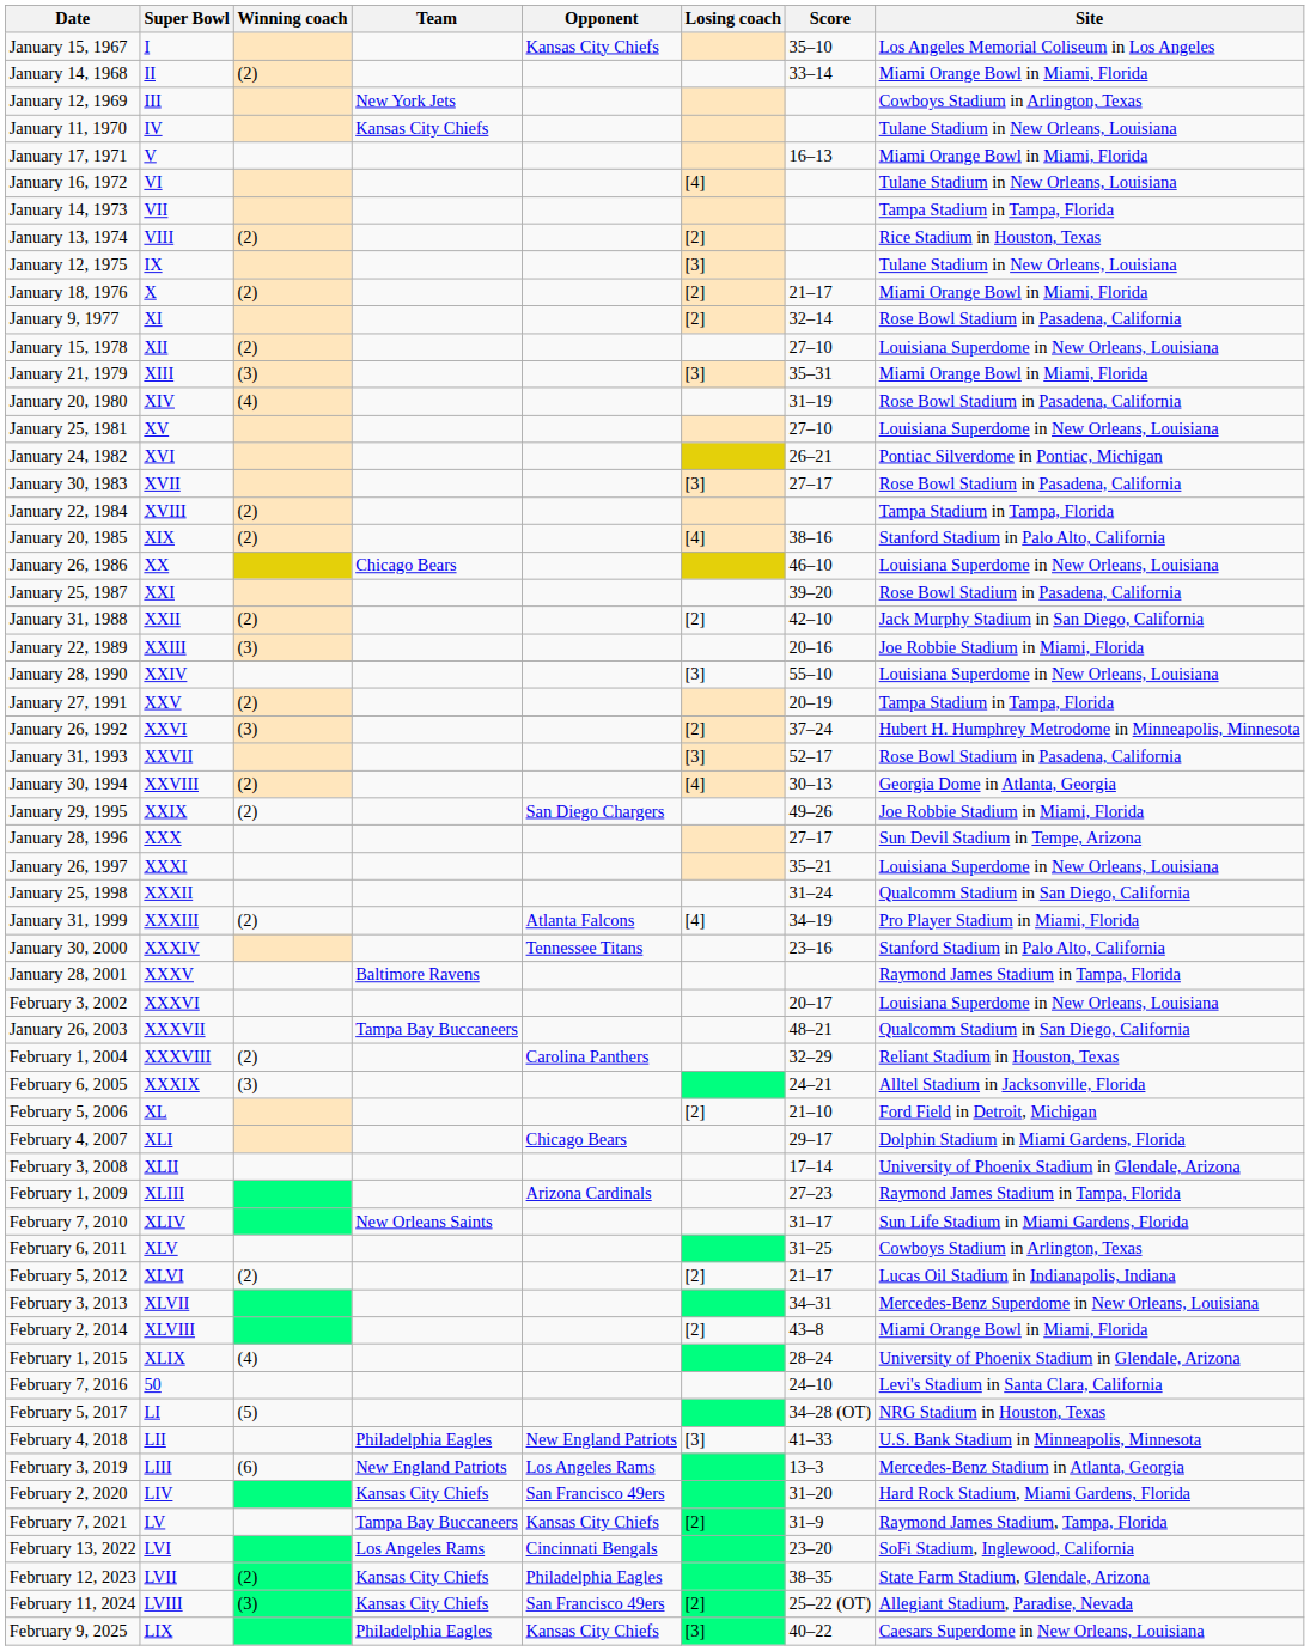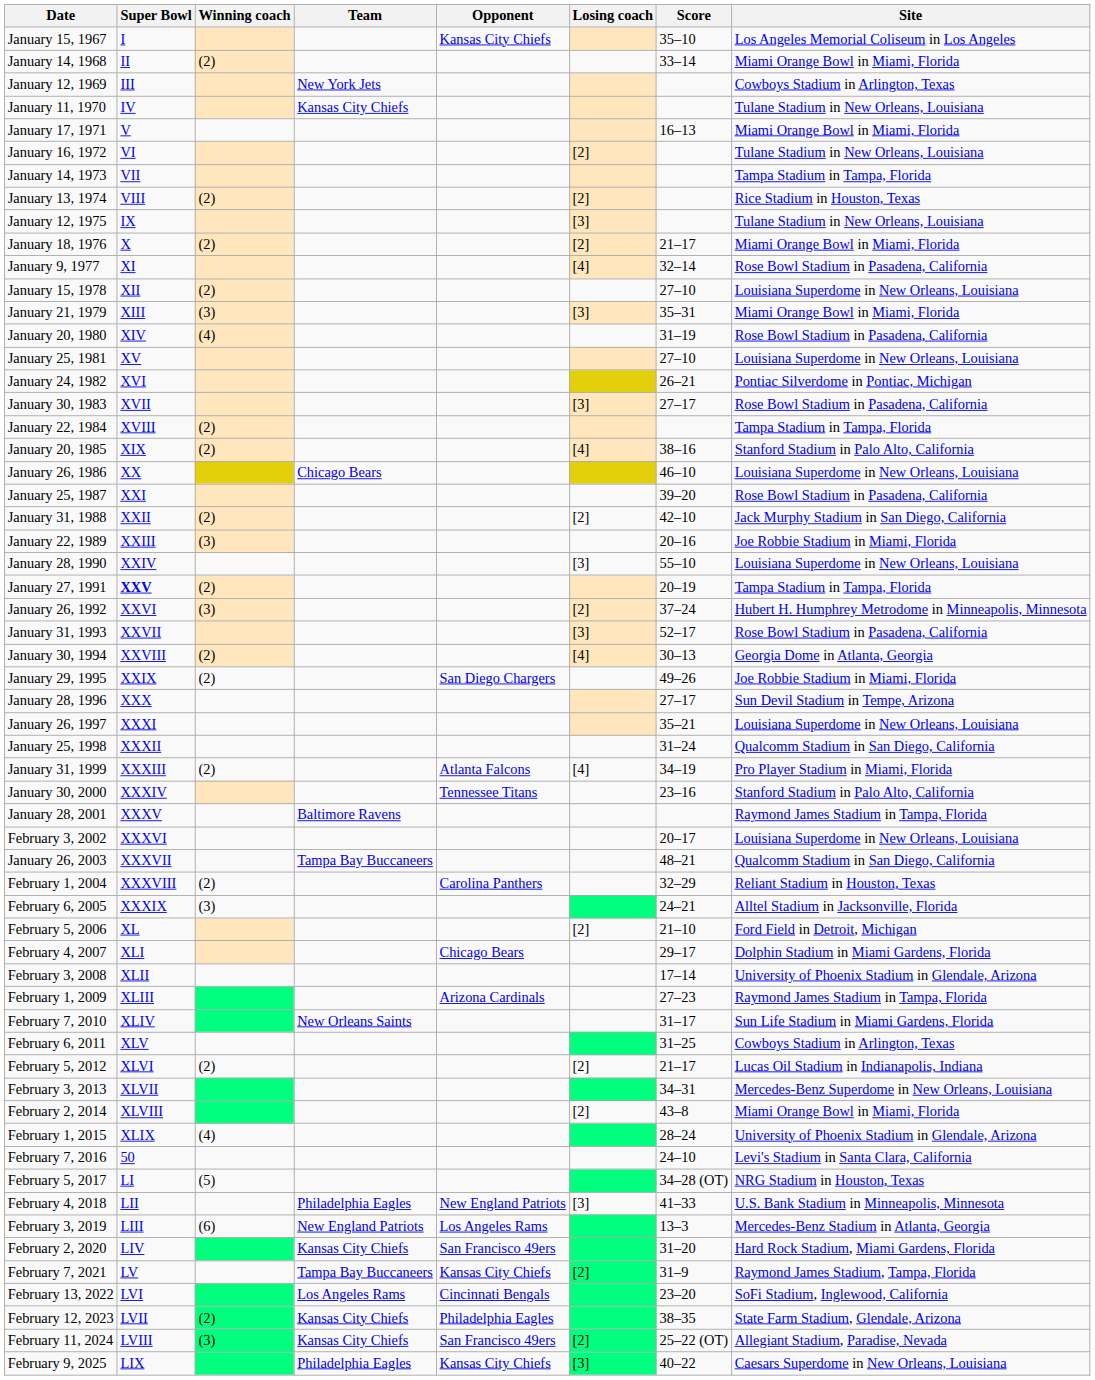January 16, 1972 | Losing coach: [4] -> [2]
January 9, 1977 | Losing coach: [2] -> [4]
January 27, 1991 | Super Bowl: normal -> bold
